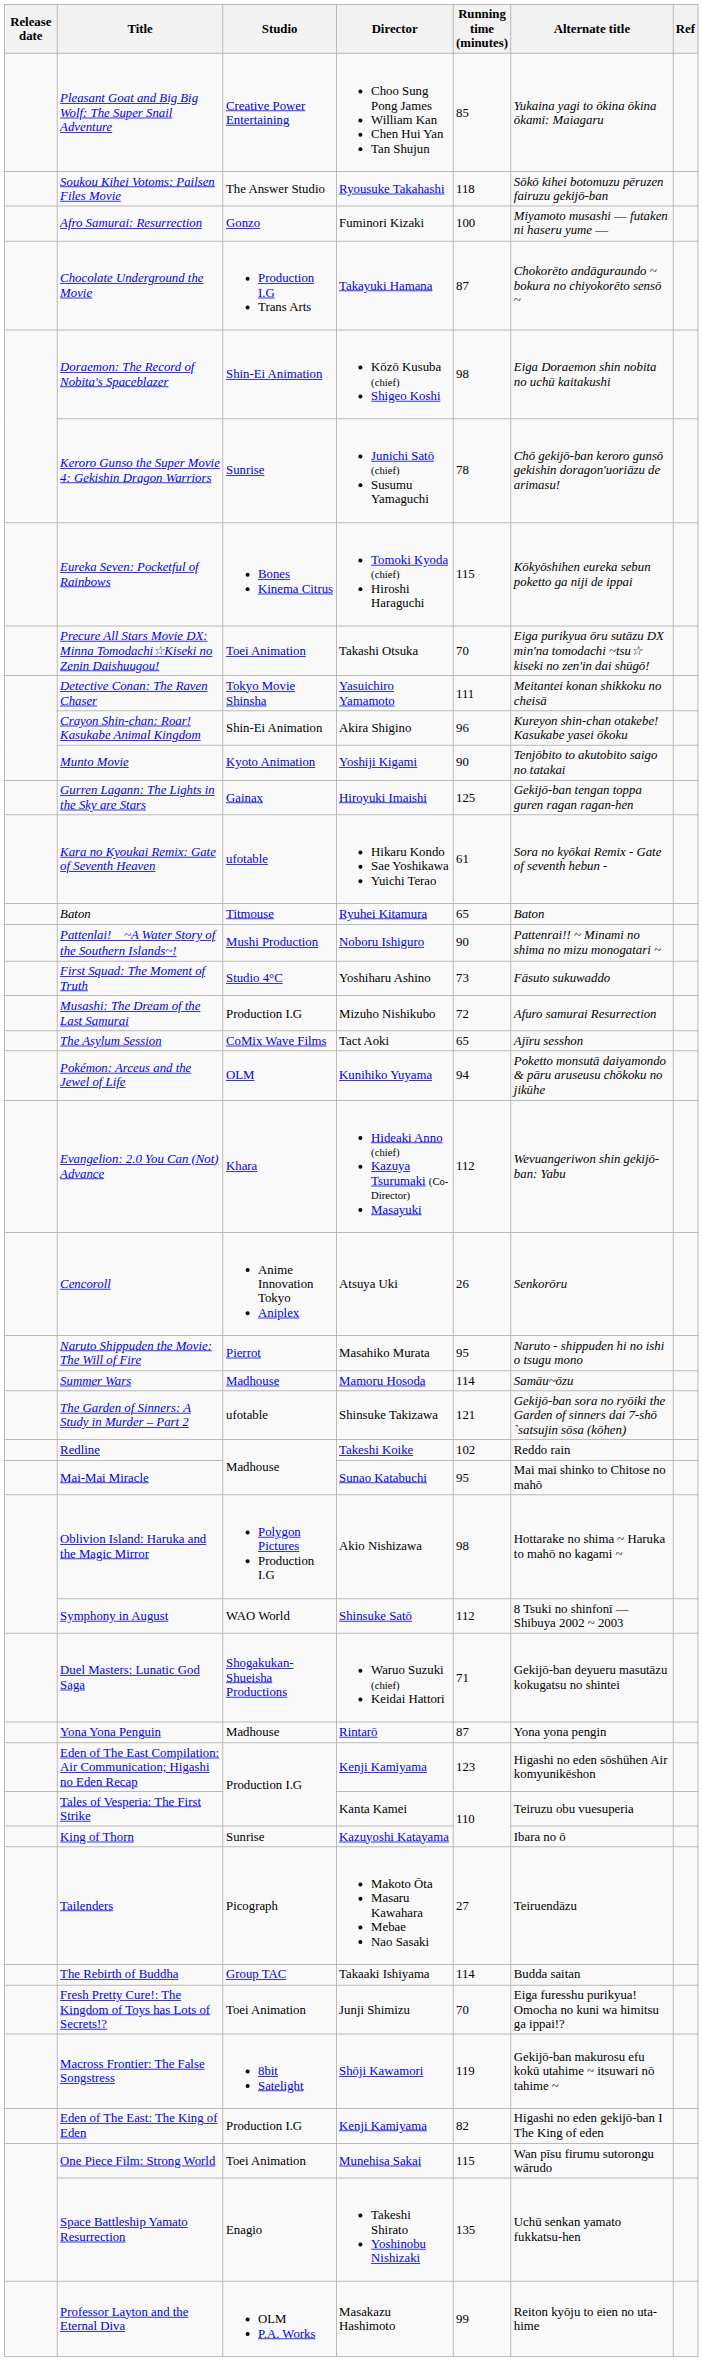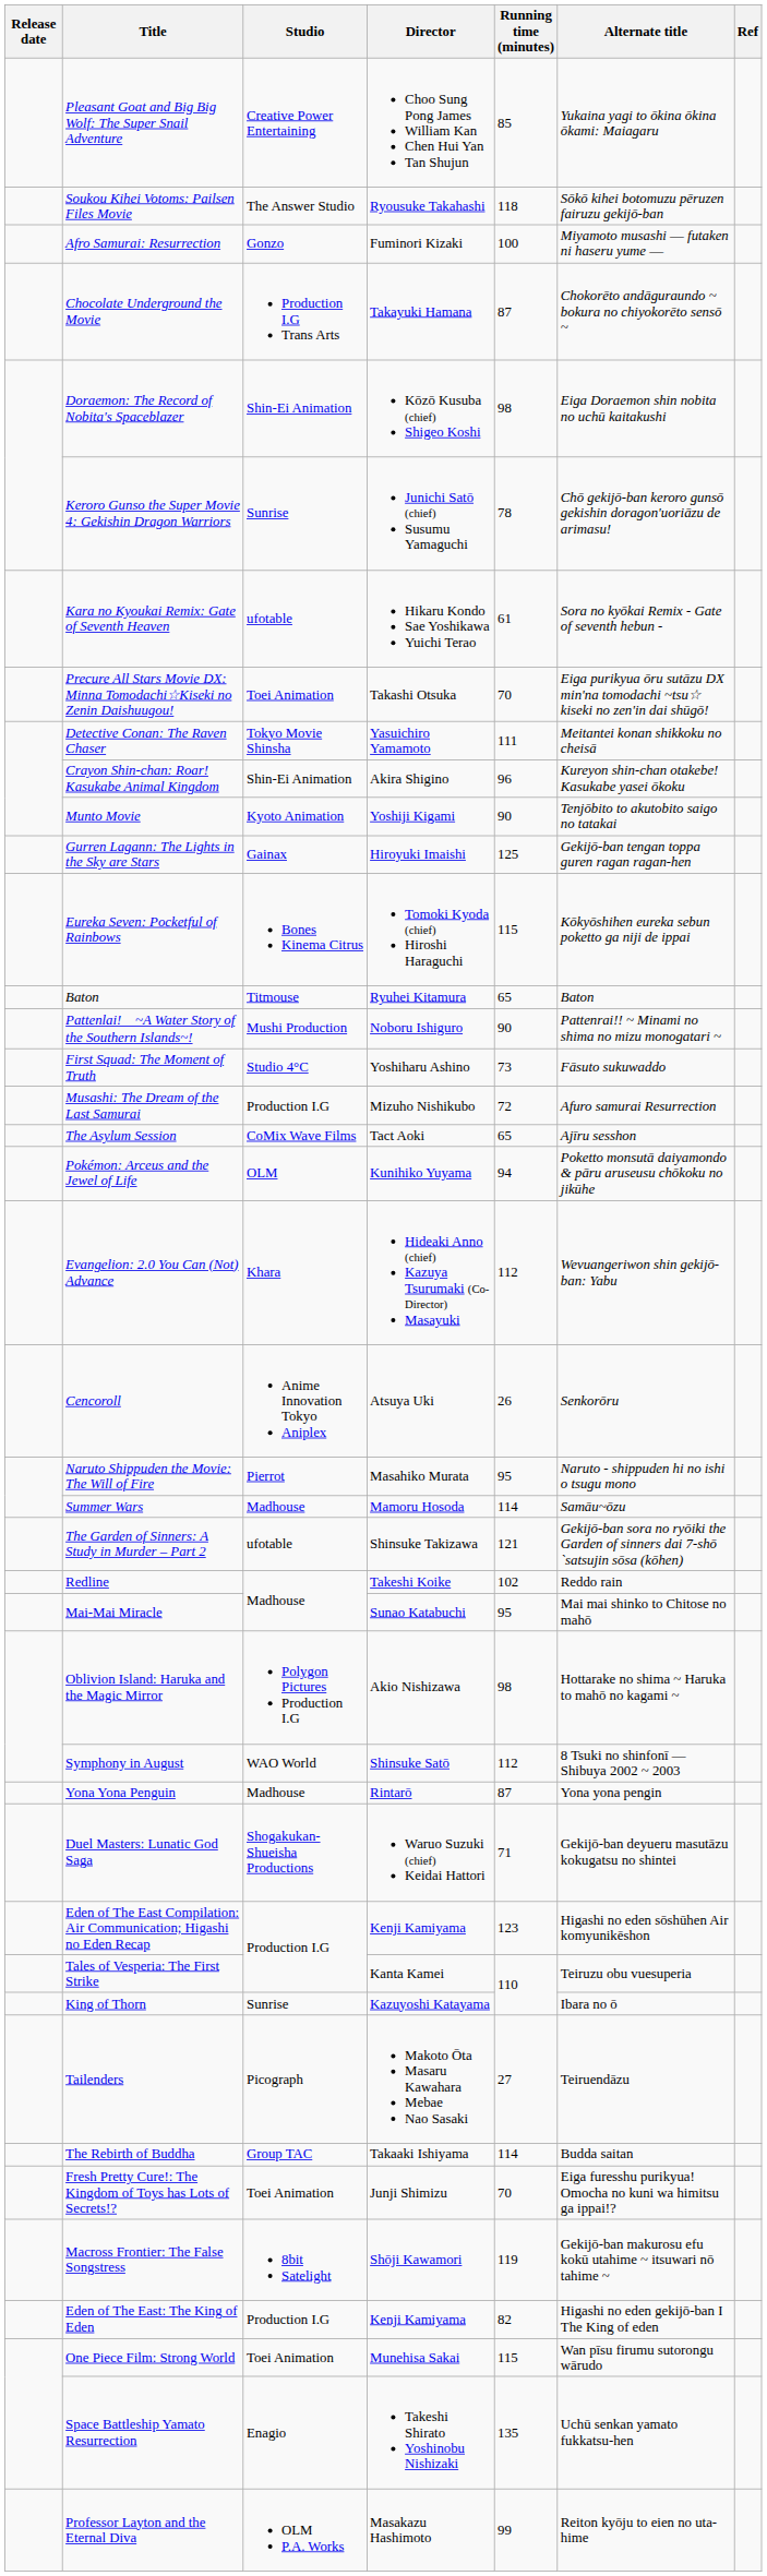rows swapped: Kara no Kyoukai Remix: Gate of Seventh Heaven <-> Eureka Seven: Pocketful of Rainbows
rows swapped: Yona Yona Penguin <-> Duel Masters: Lunatic God Saga
